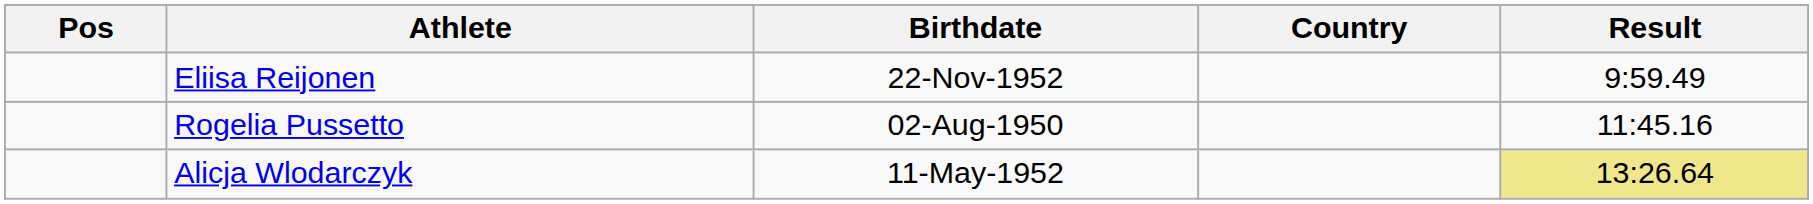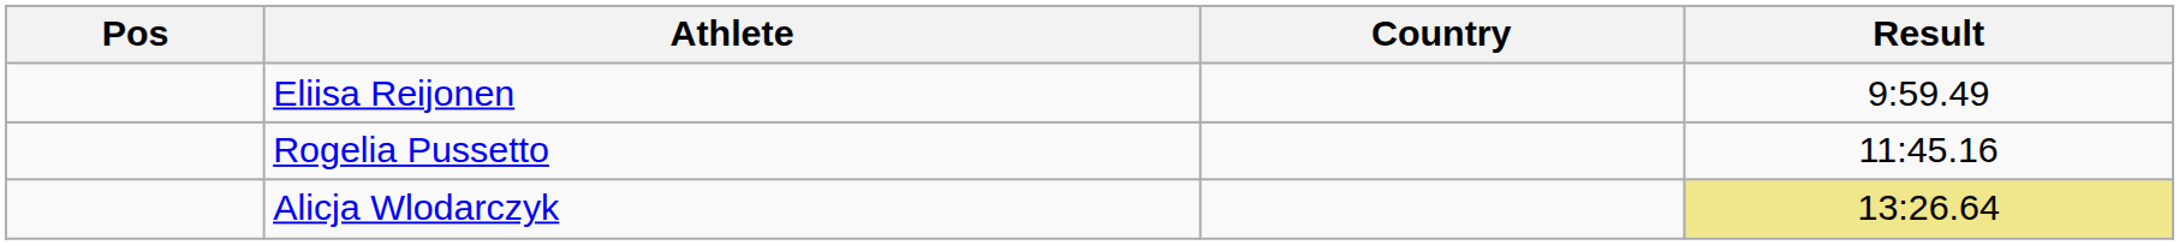- column: Birthdate | 22-Nov-1952 | 02-Aug-1950 | 11-May-1952
